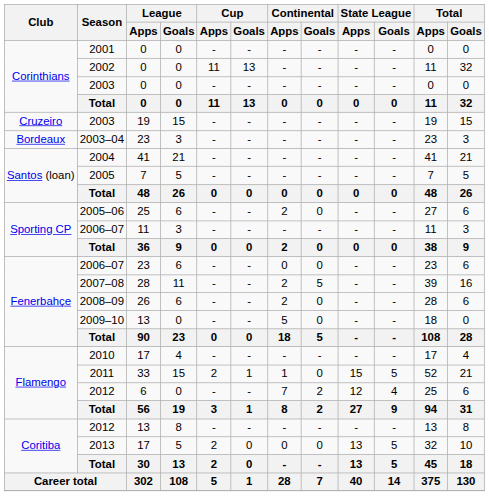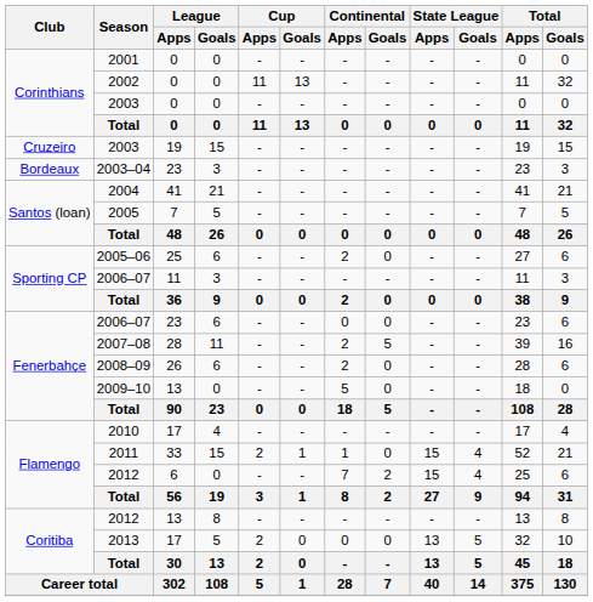2011 | State League / Goals: 5 -> 4
2012 / 6 | State League / Apps: 12 -> 15
